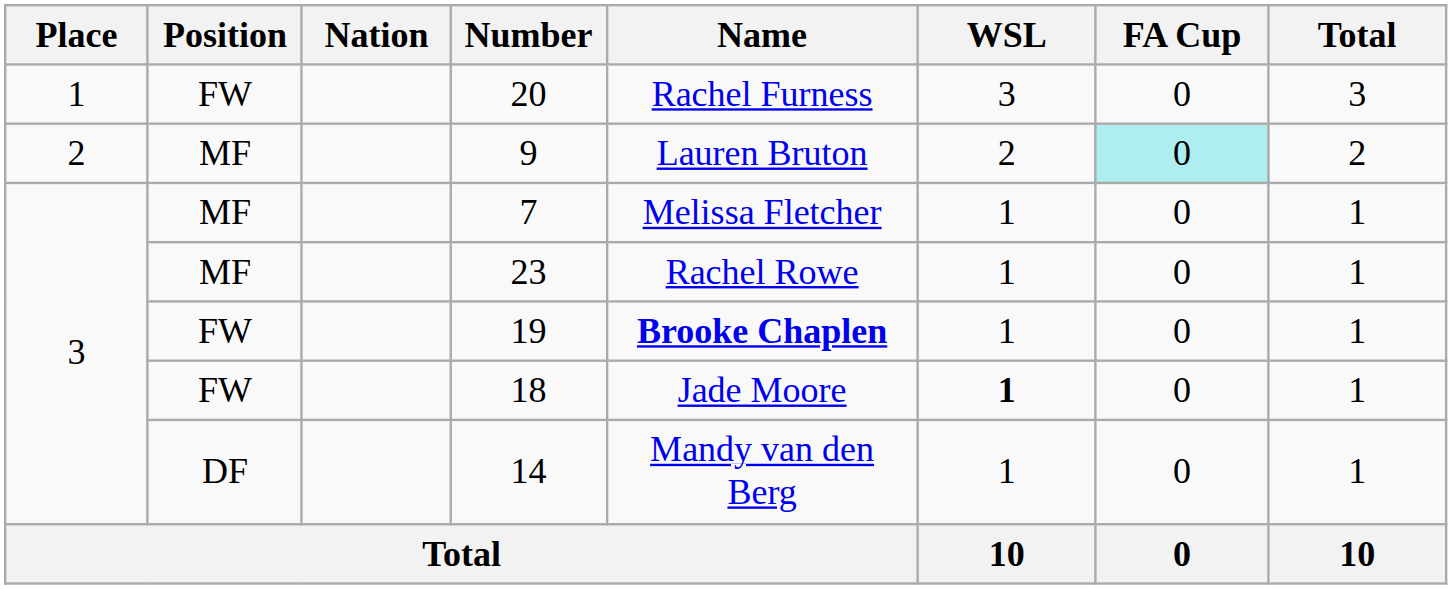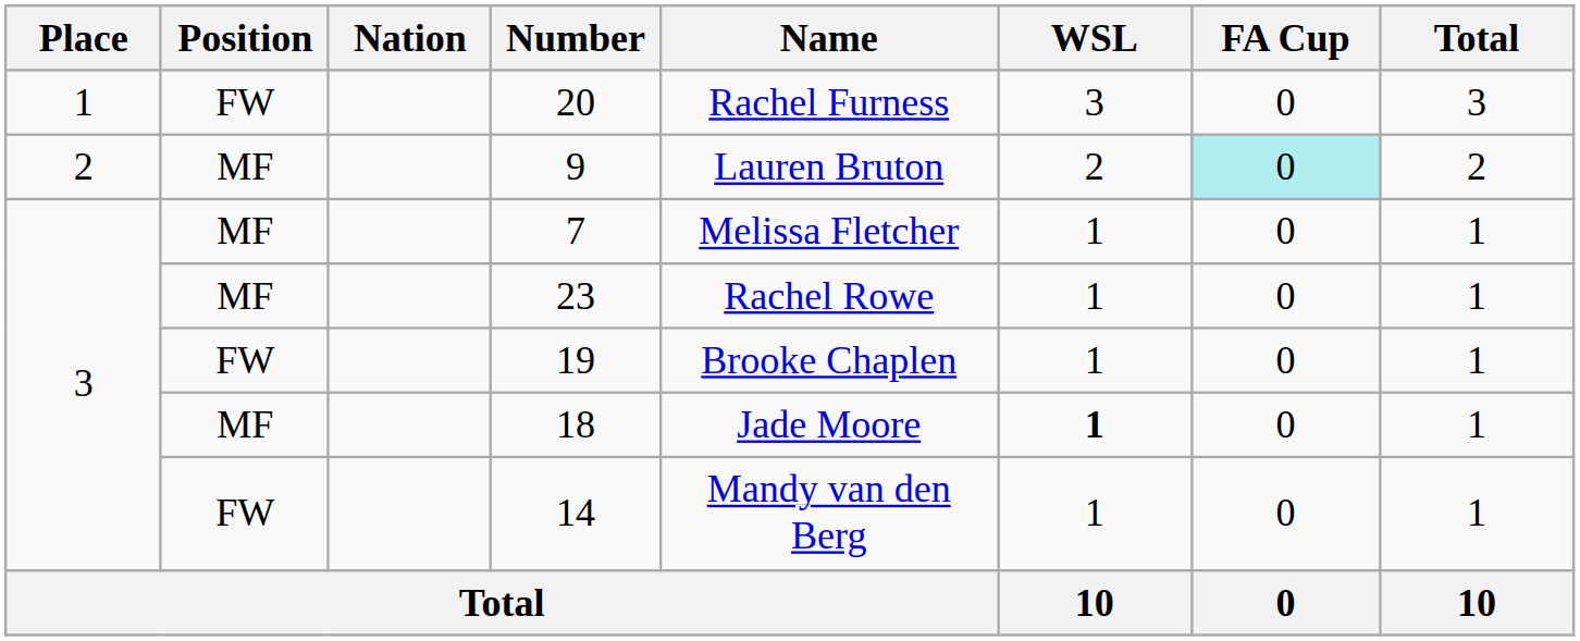19 | Name: bold -> normal
18 | Position: FW -> MF
14 | Position: DF -> FW
